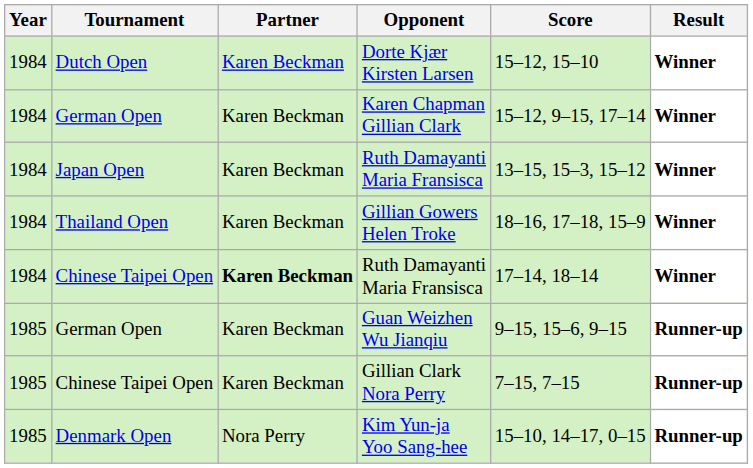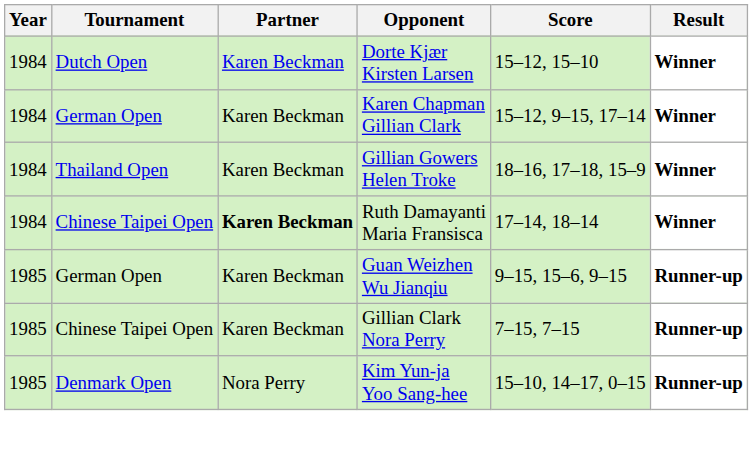- row: 1984 | Japan Open | Karen Beckman | Ruth Damayanti Maria Fransisca | 13–15, 15–3, 15–12 | Winner
